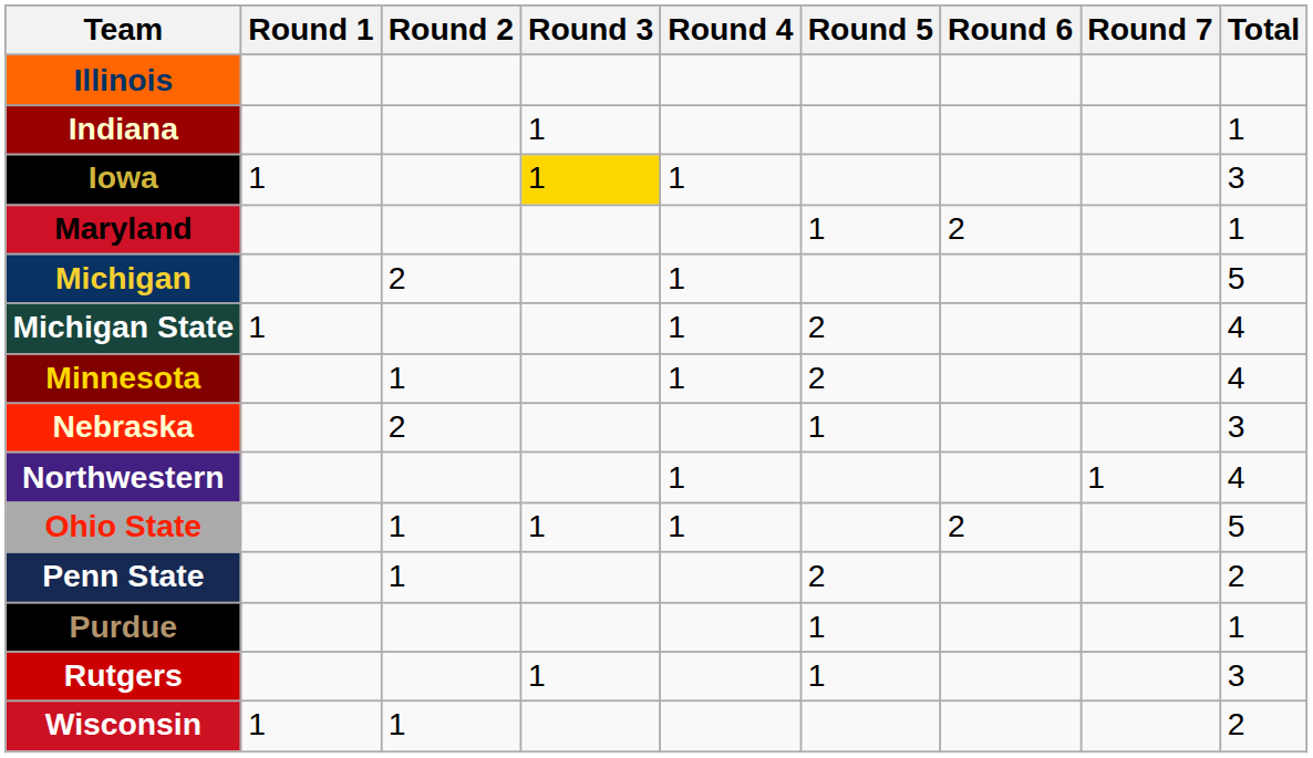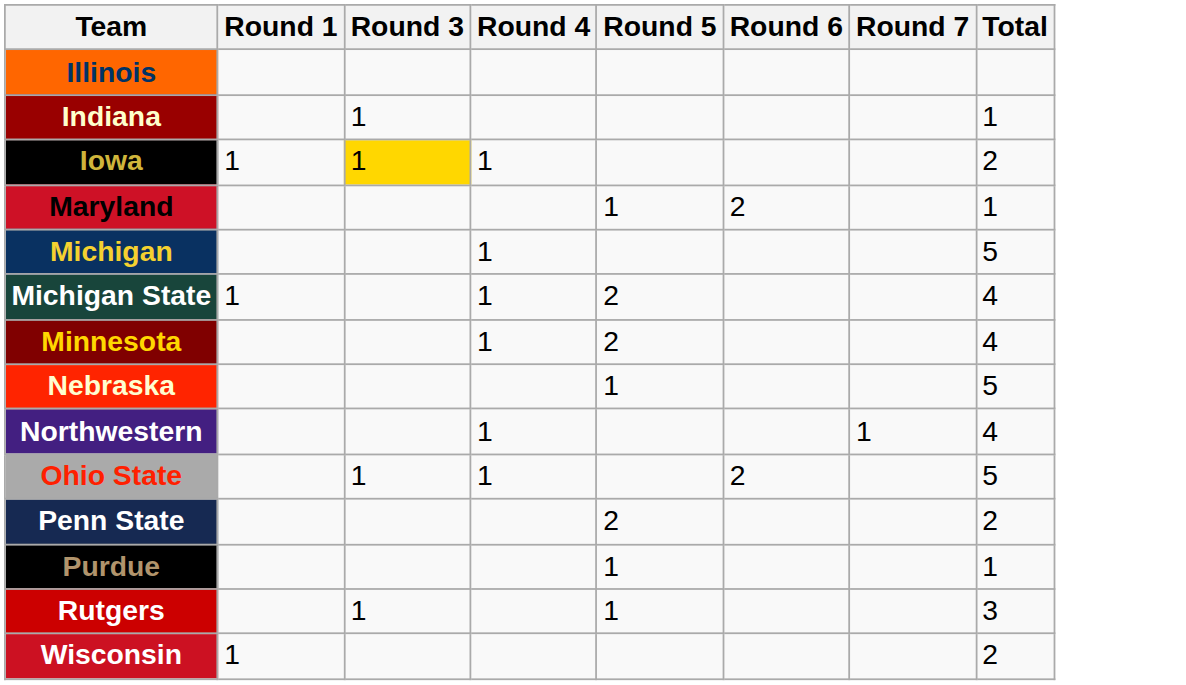- column: Round 2 | 2 | 1 | 2 | 1 | 1 | 1
Iowa | Total: 3 -> 2
Nebraska | Total: 3 -> 5
